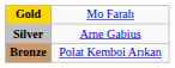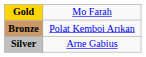rows swapped: Silver <-> Bronze
